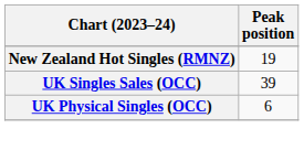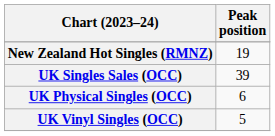+ row: UK Vinyl Singles (OCC) | 5
